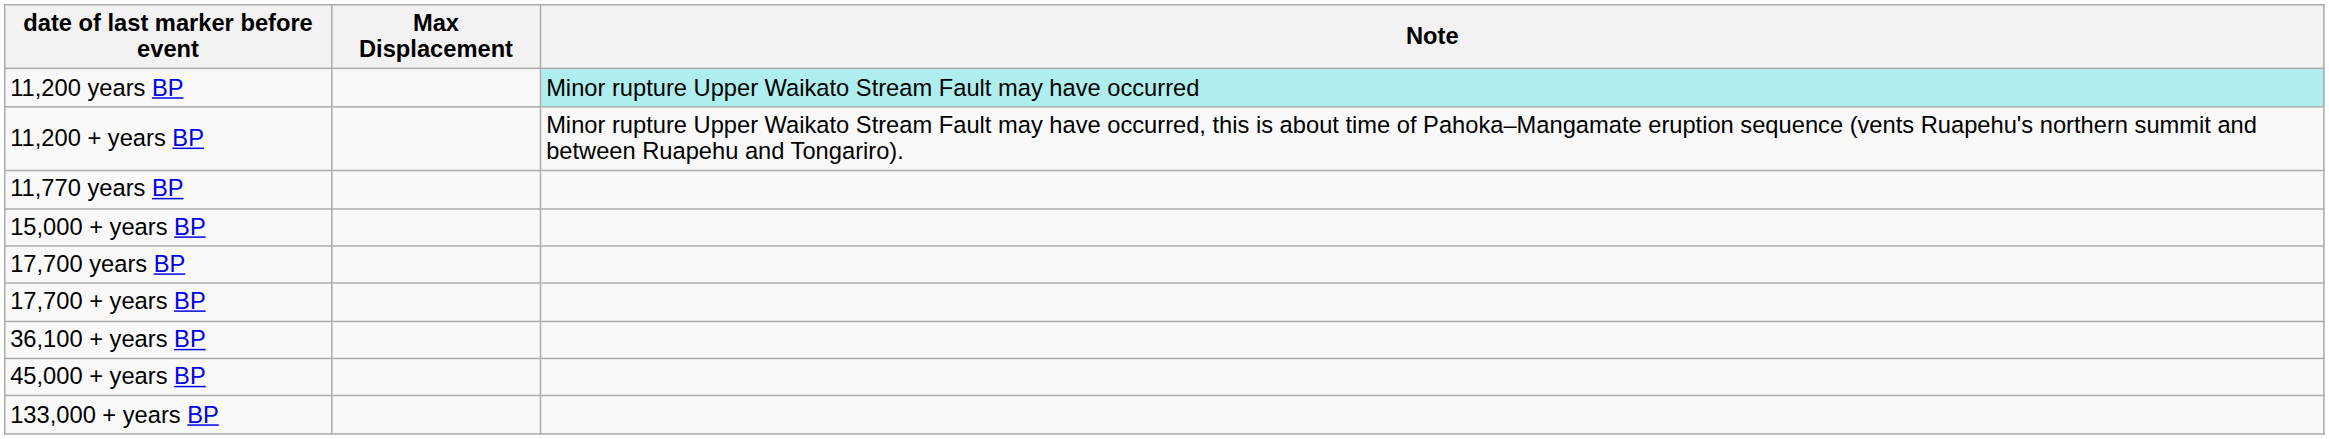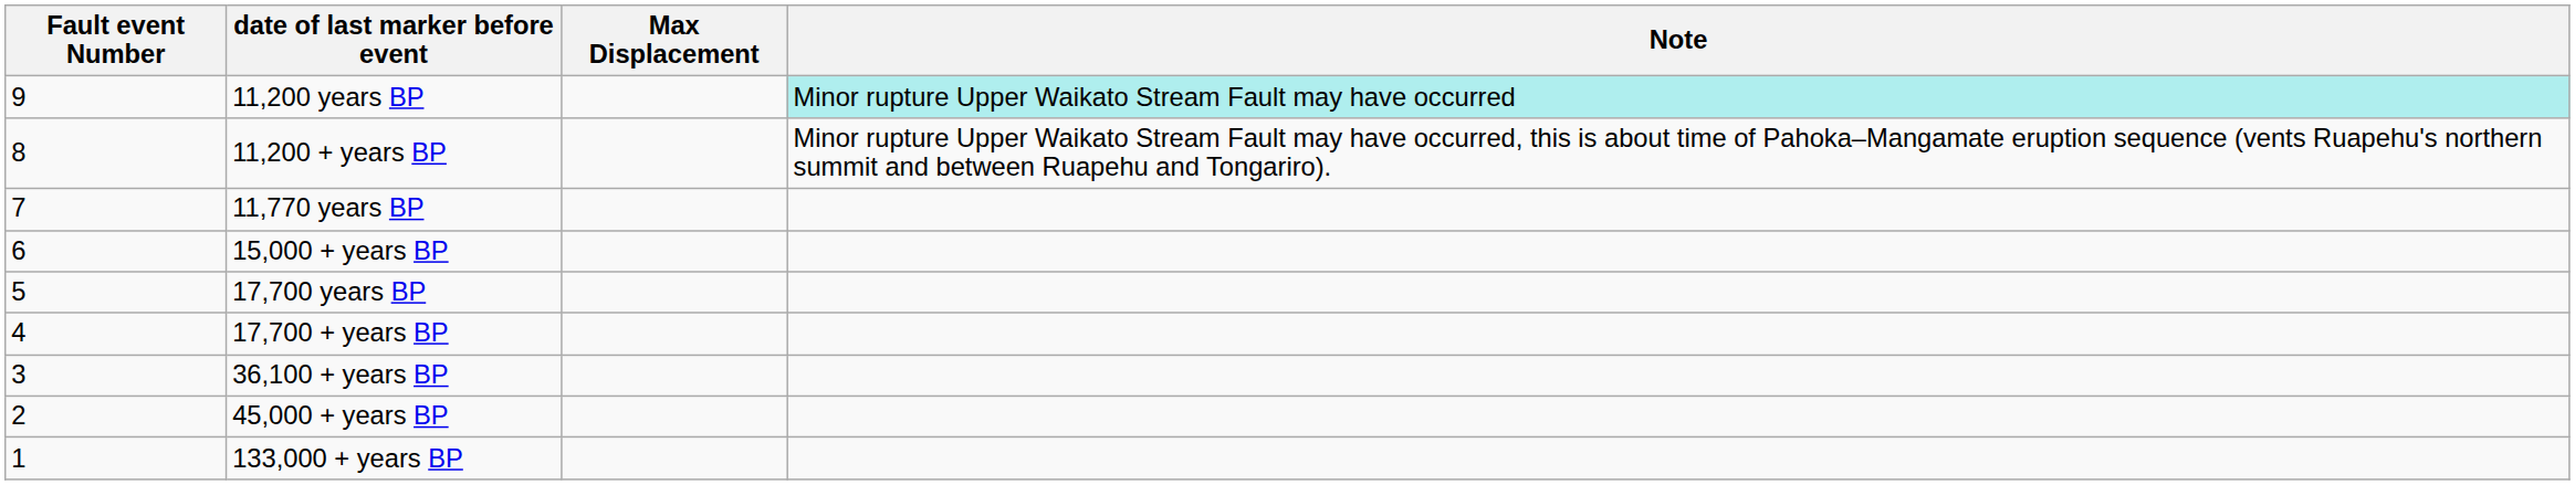+ column: Fault event Number | 9 | 8 | 7 | 6 | 5 | 4 | 3 | 2 | 1
